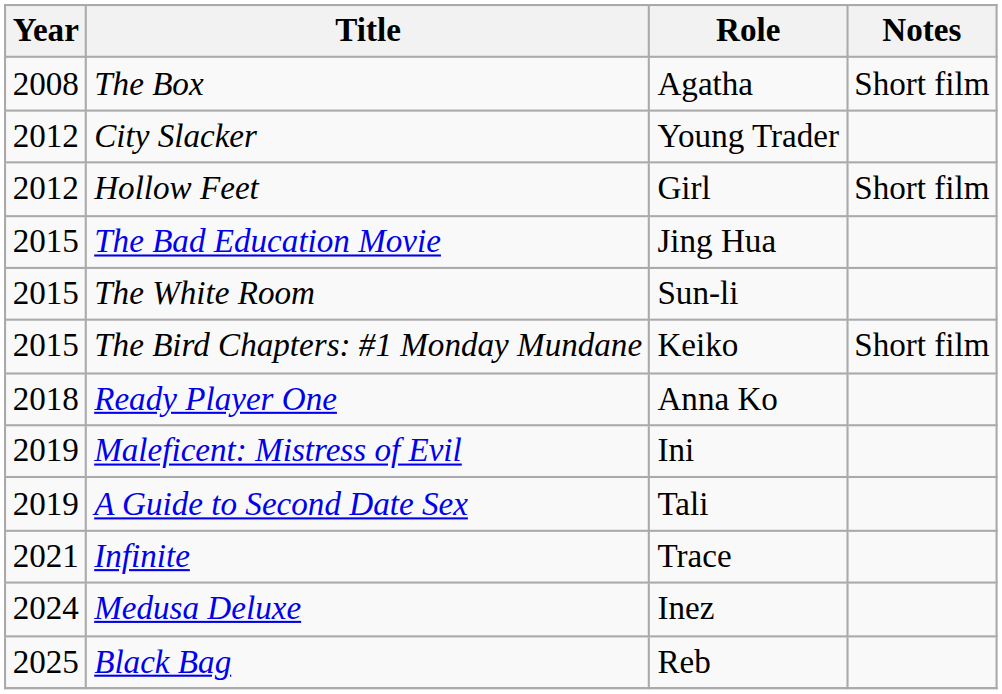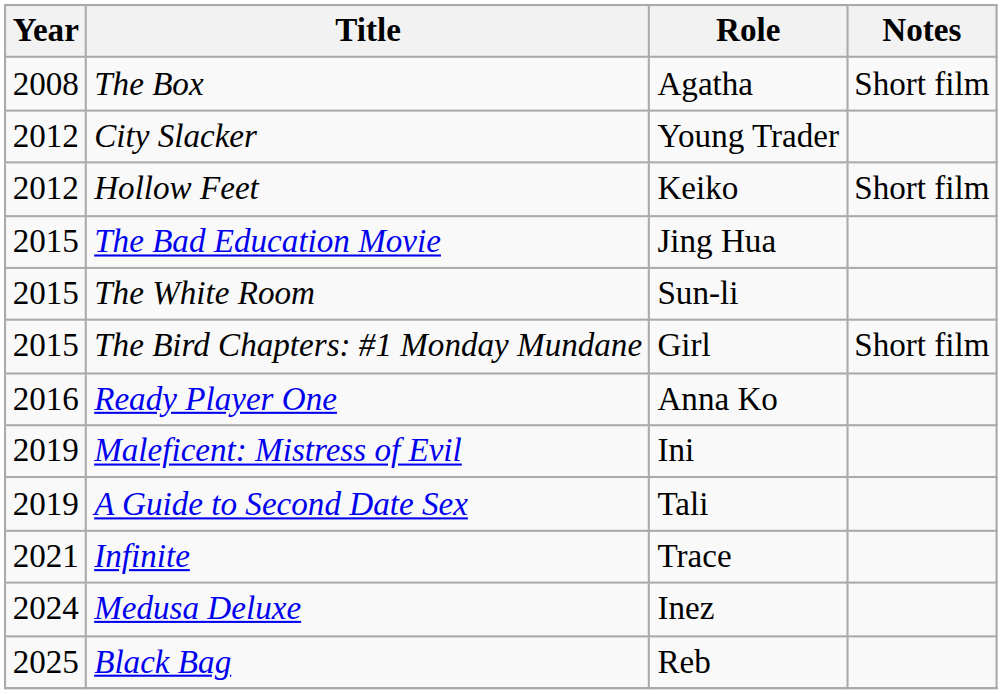Hollow Feet | Role: Girl -> Keiko
The Bird Chapters: #1 Monday Mundane | Role: Keiko -> Girl
Ready Player One | Year: 2018 -> 2016
